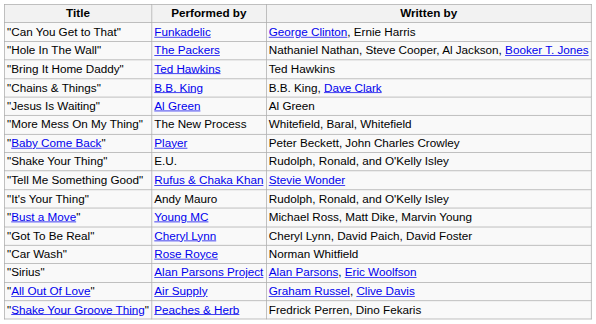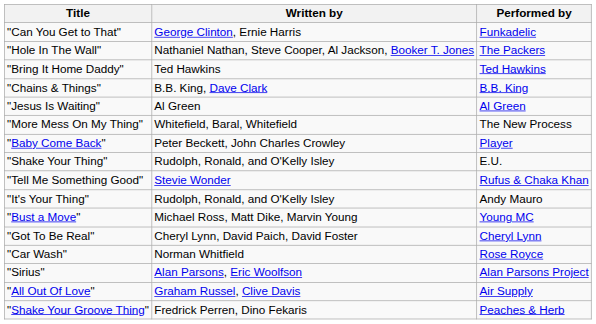columns swapped: Performed by <-> Written by
